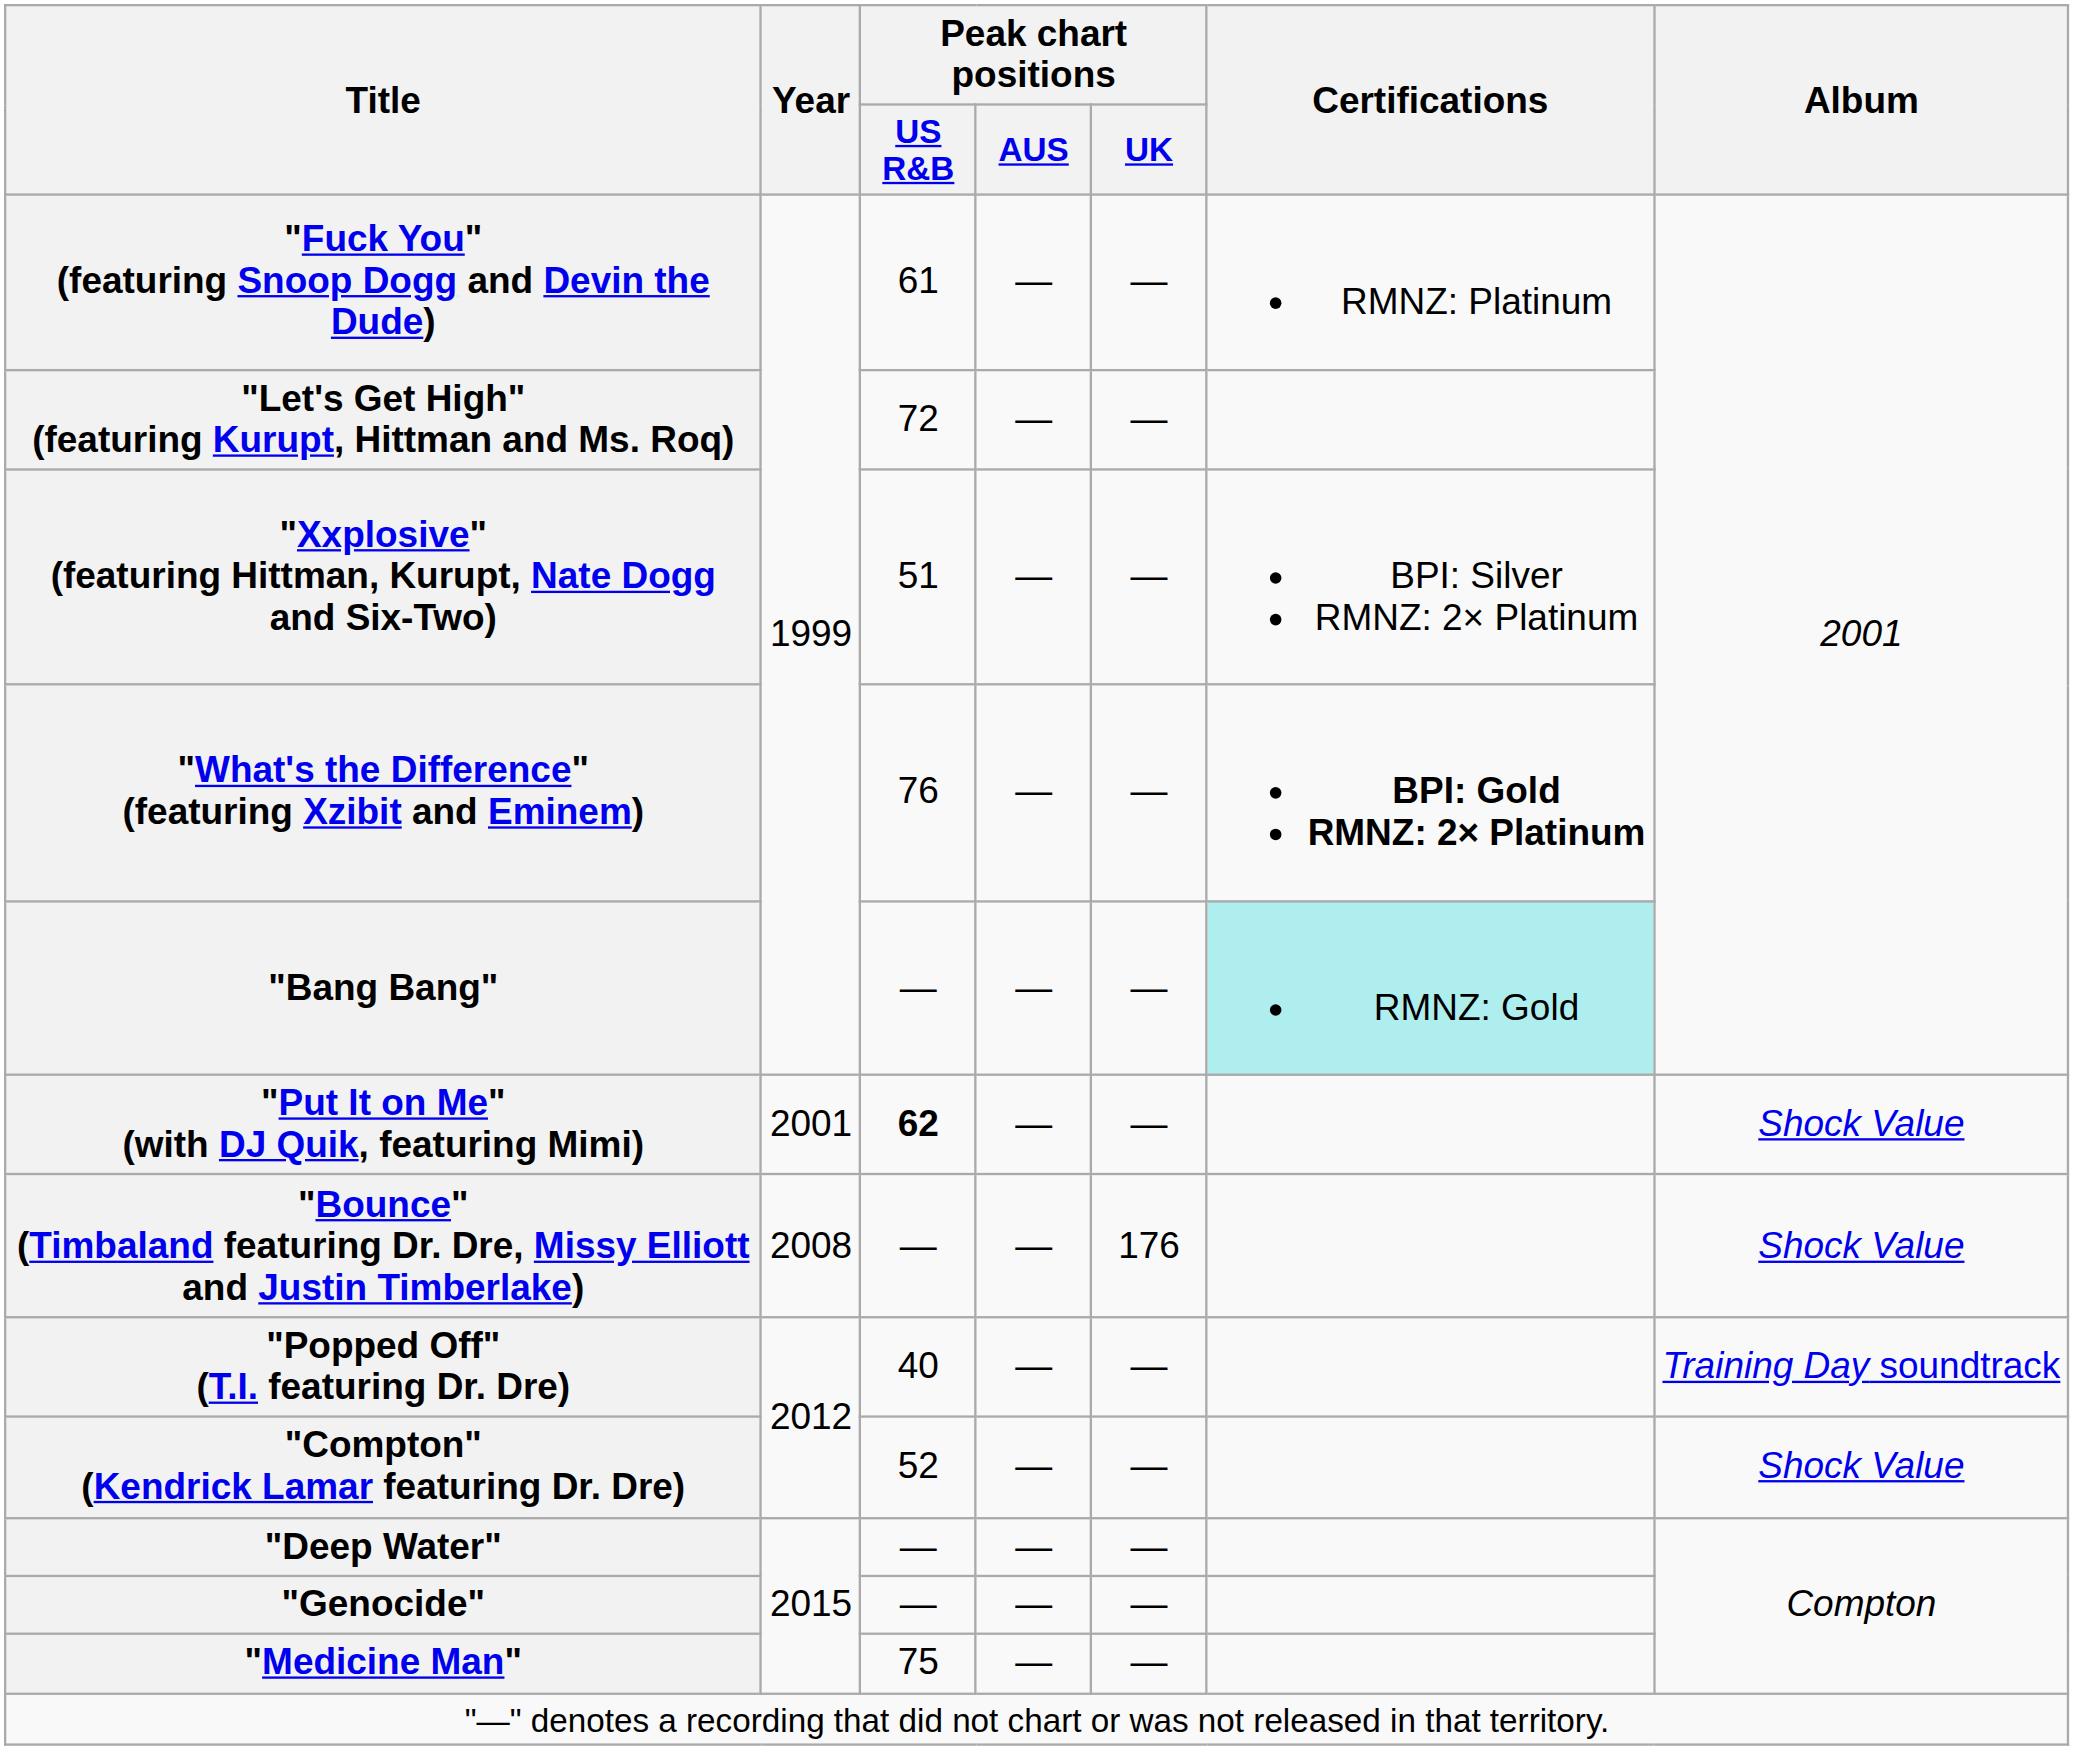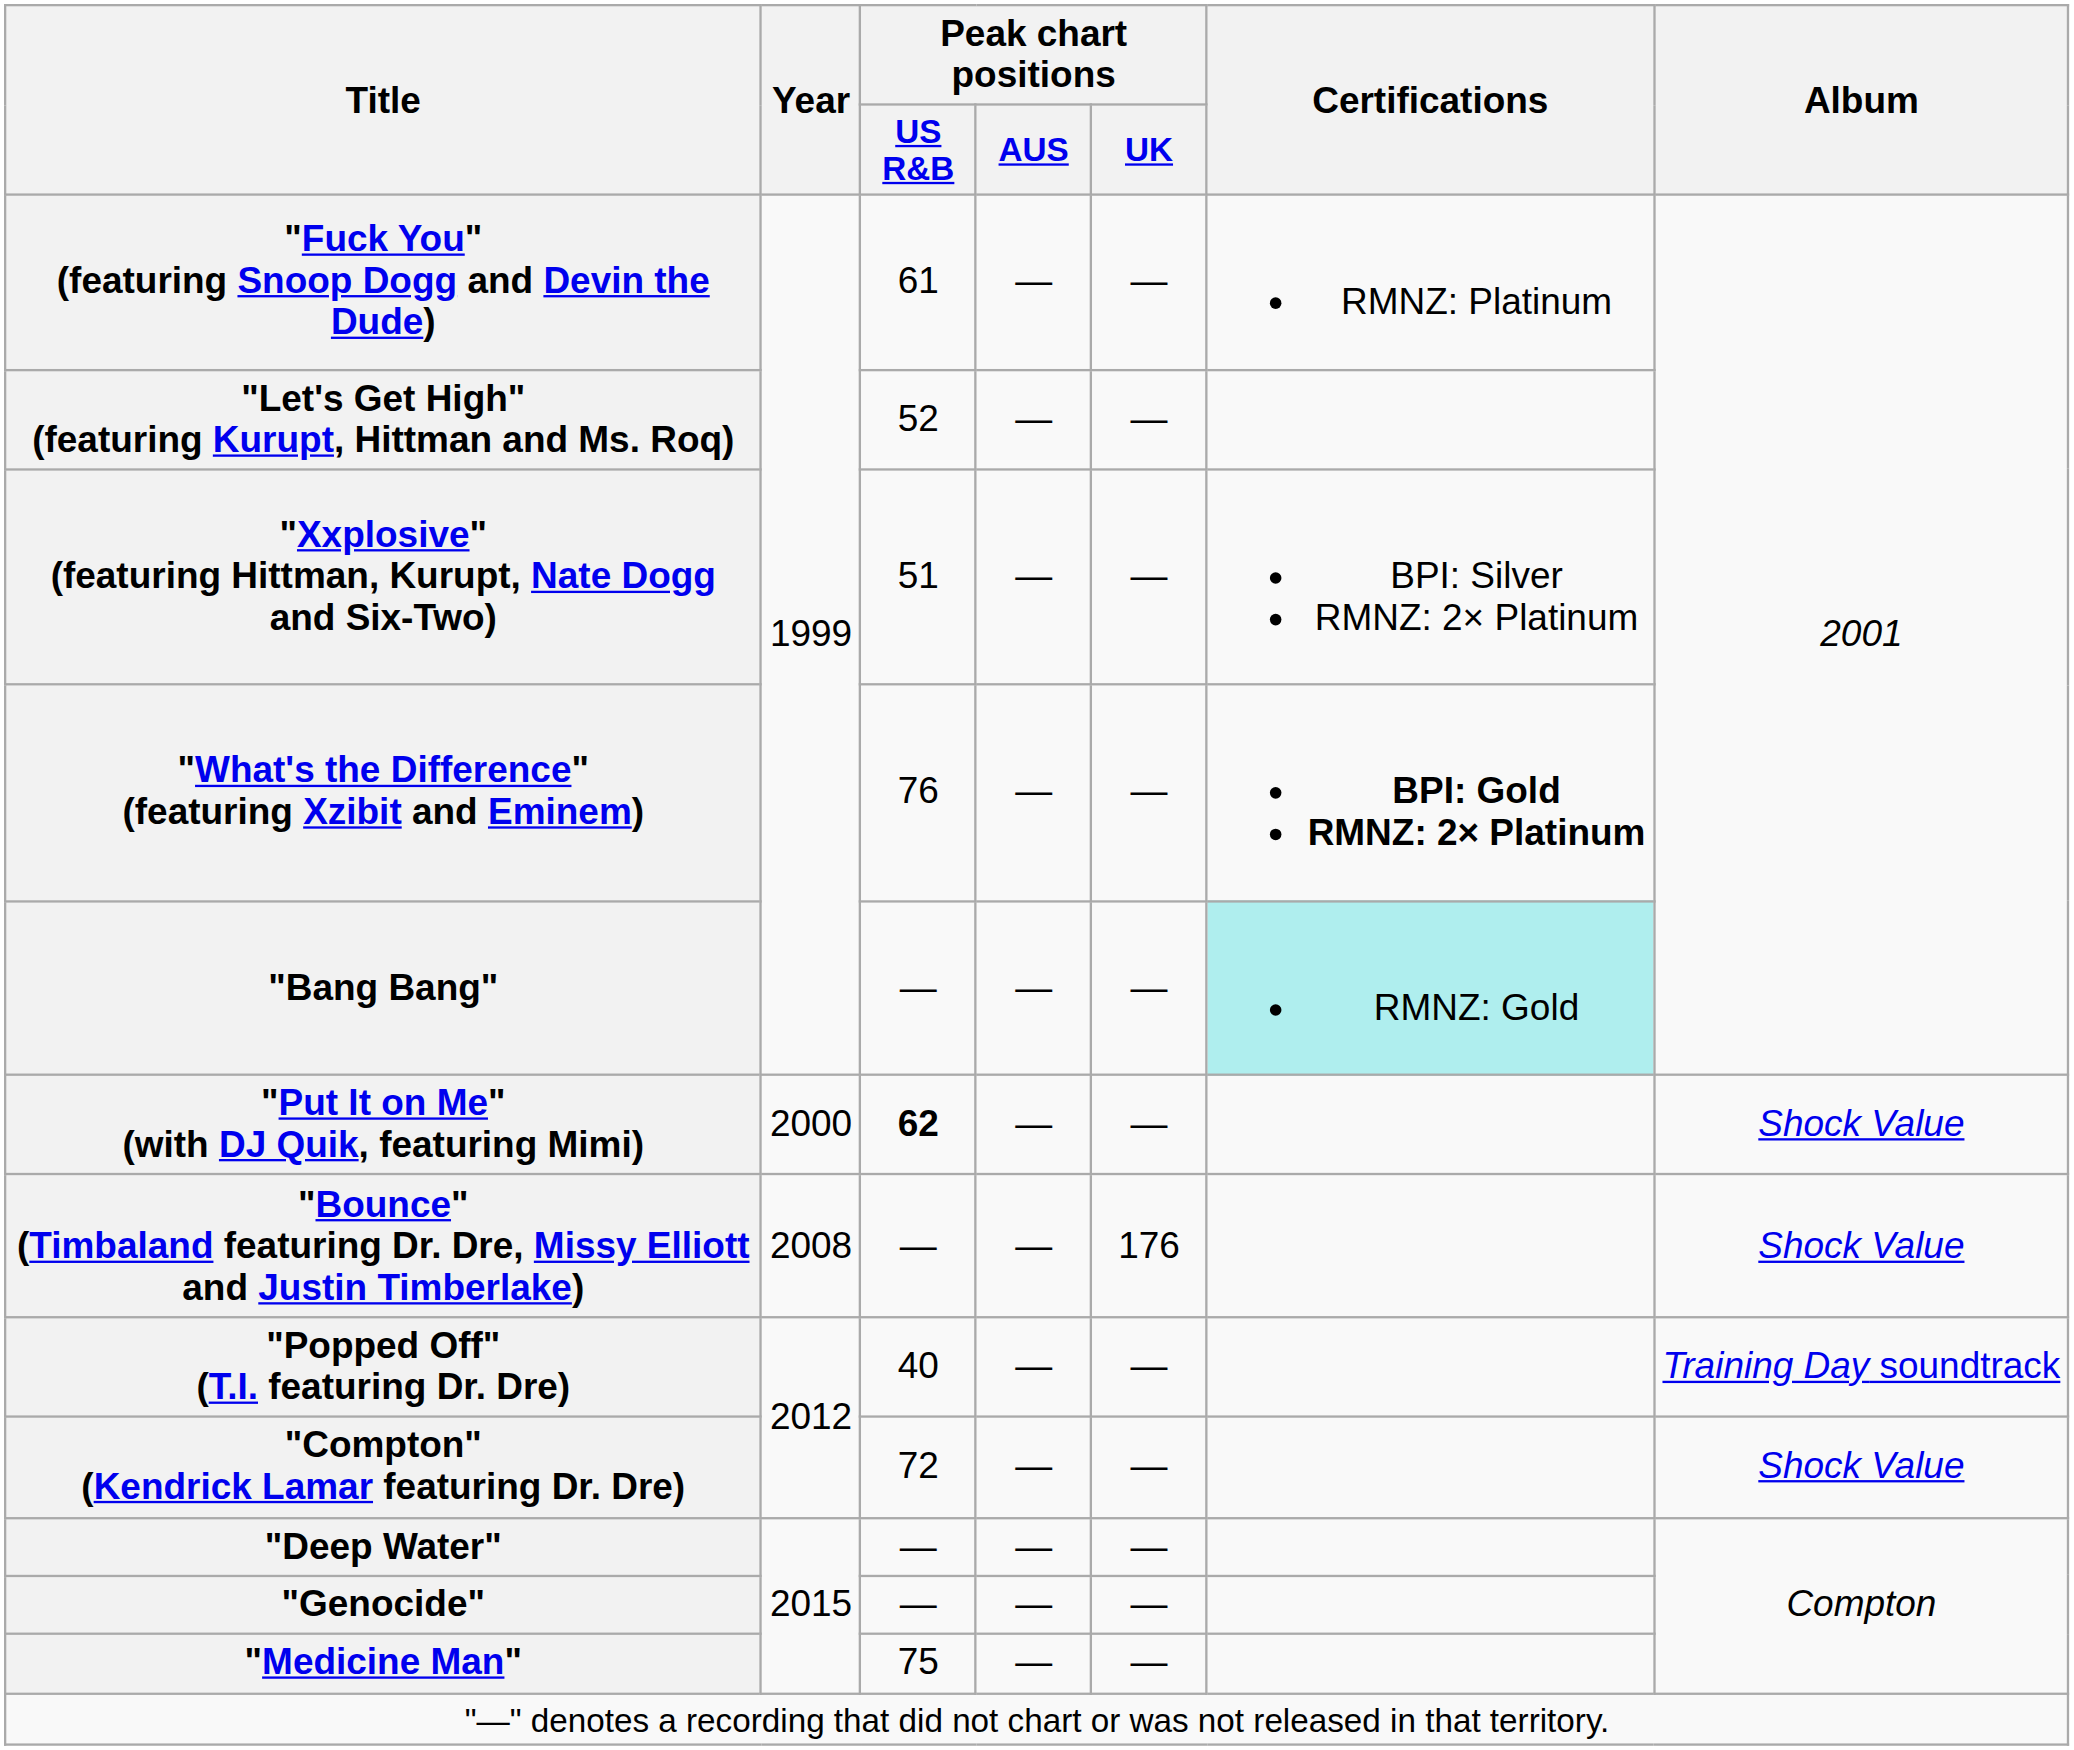"Let's Get High" (featuring Kurupt, Hittman and Ms. Roq) | Peak chart positions / US R&B: 72 -> 52
"Put It on Me" (with DJ Quik, featuring Mimi) | Year: 2001 -> 2000
"Compton" (Kendrick Lamar featuring Dr. Dre) | Peak chart positions / US R&B: 52 -> 72
